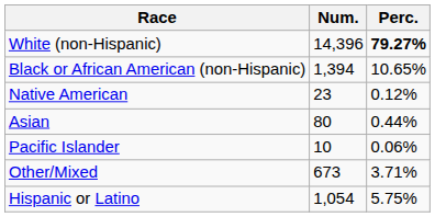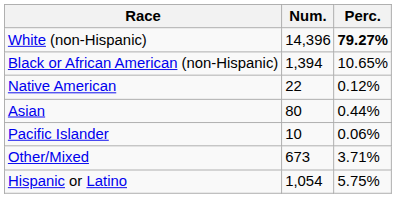Native American | Num.: 23 -> 22
